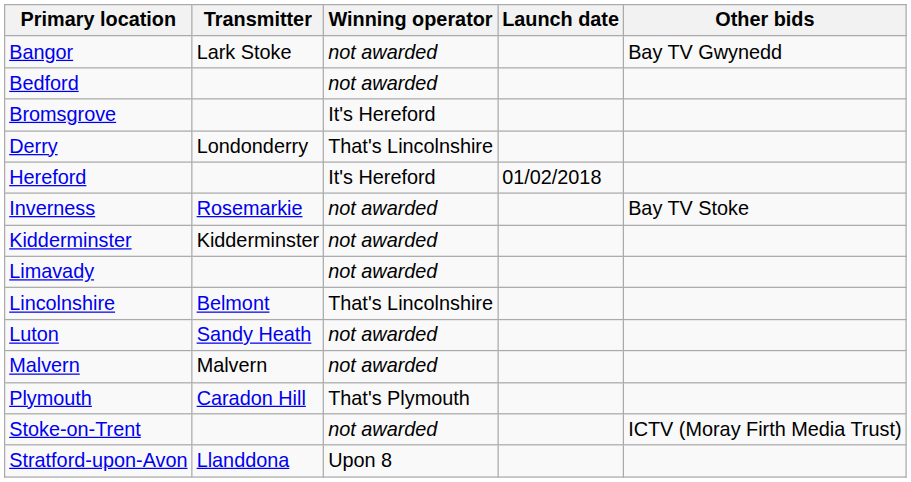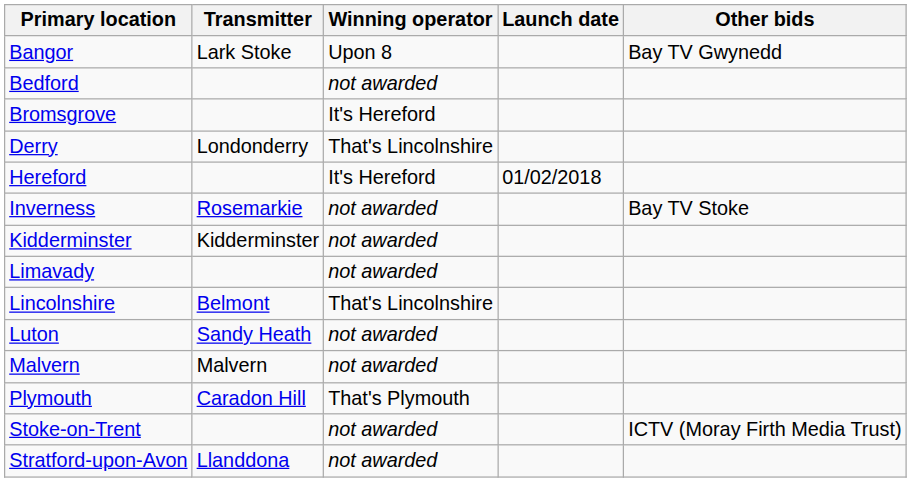Bangor | Winning operator: not awarded -> Upon 8
Stratford-upon-Avon | Winning operator: Upon 8 -> not awarded
